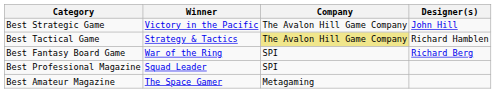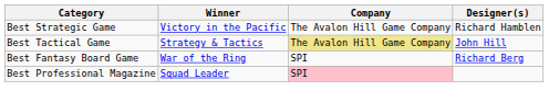Best Strategic Game | Designer(s): John Hill -> Richard Hamblen
Best Tactical Game | Designer(s): Richard Hamblen -> John Hill
Best Professional Magazine | Company: no background -> pink background
- row: Best Amateur Magazine | The Space Gamer | Metagaming
